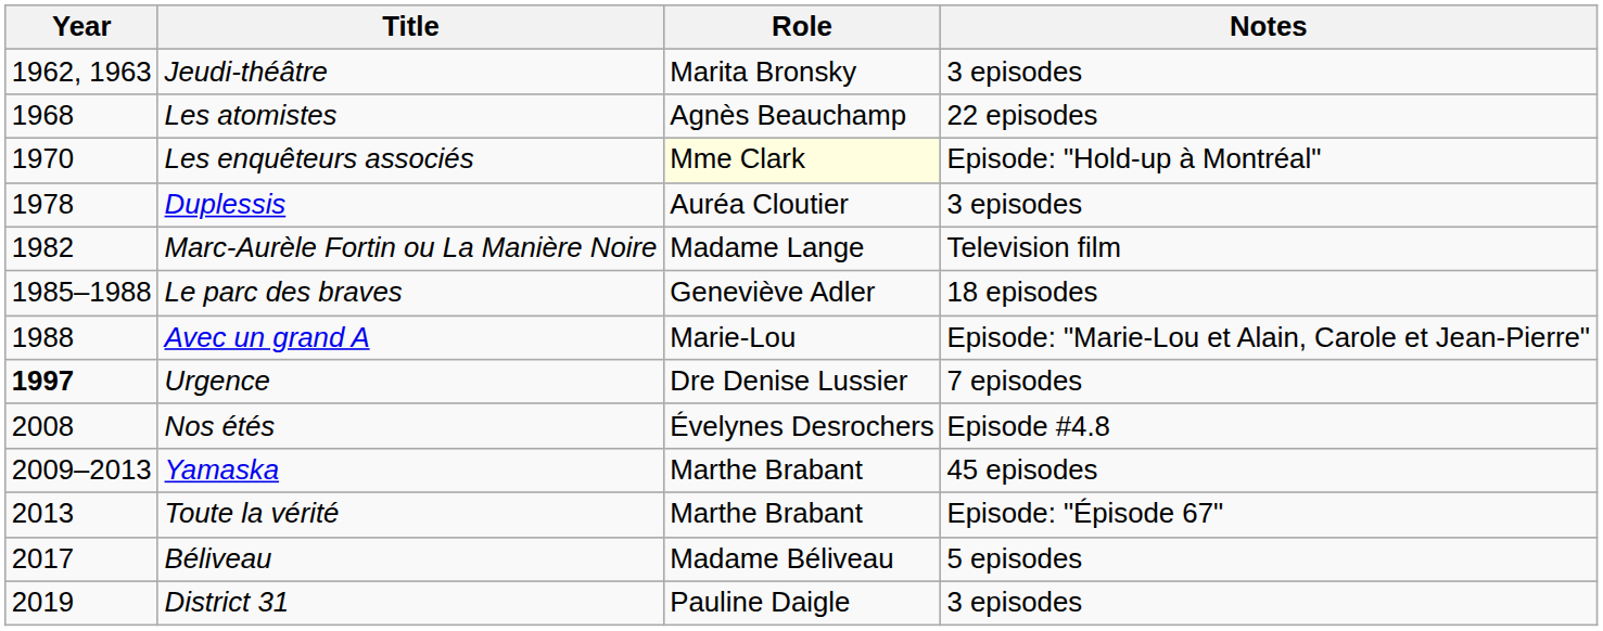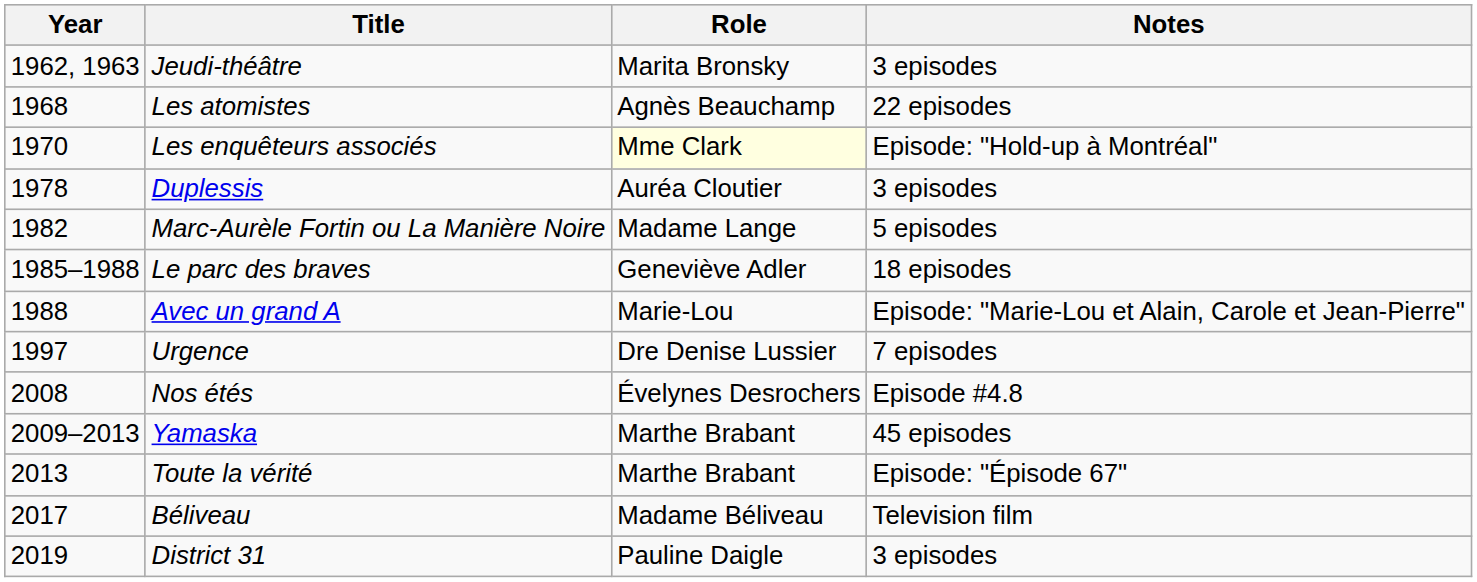Marc-Aurèle Fortin ou La Manière Noire | Notes: Television film -> 5 episodes
Urgence | Year: bold -> normal
Béliveau | Notes: 5 episodes -> Television film
